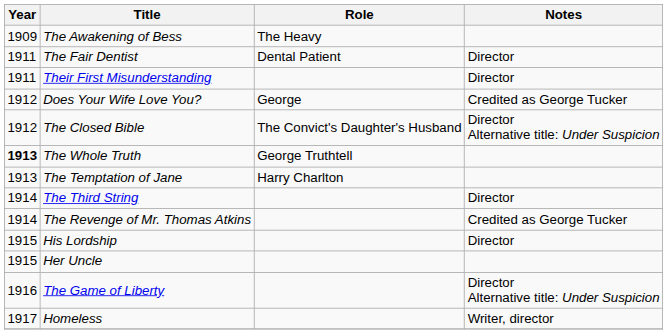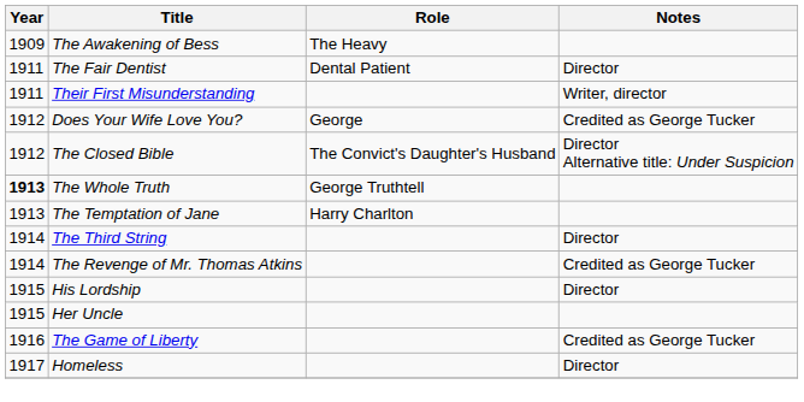Their First Misunderstanding | Notes: Director -> Writer, director
The Game of Liberty | Notes: Director Alternative title: Under Suspicion -> Credited as George Tucker
Homeless | Notes: Writer, director -> Director
